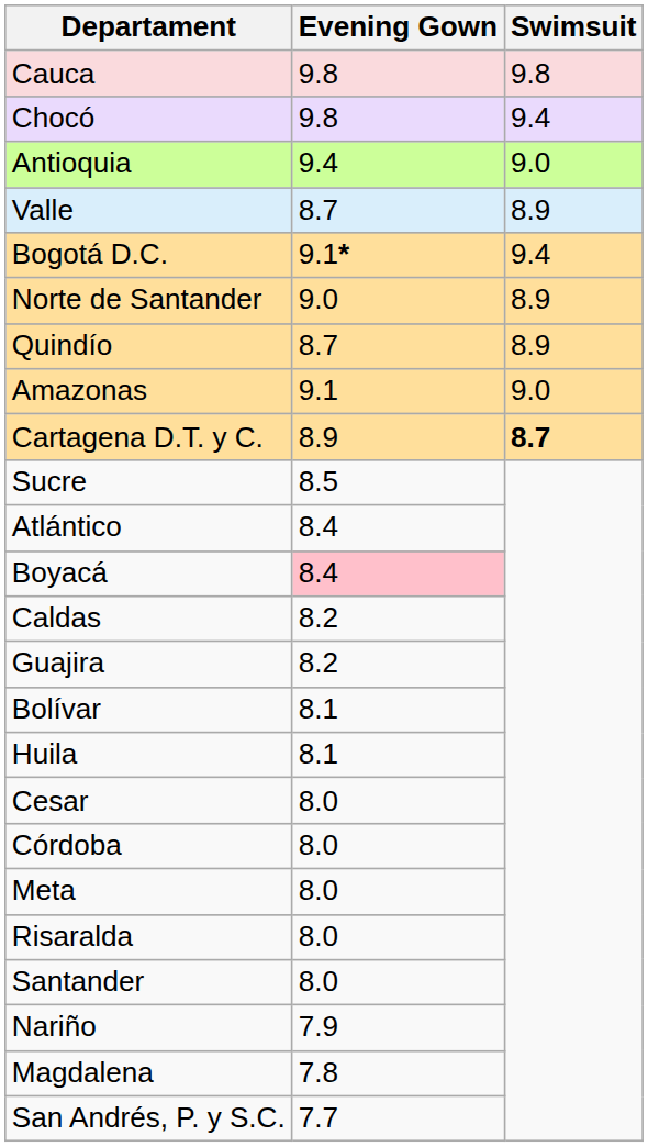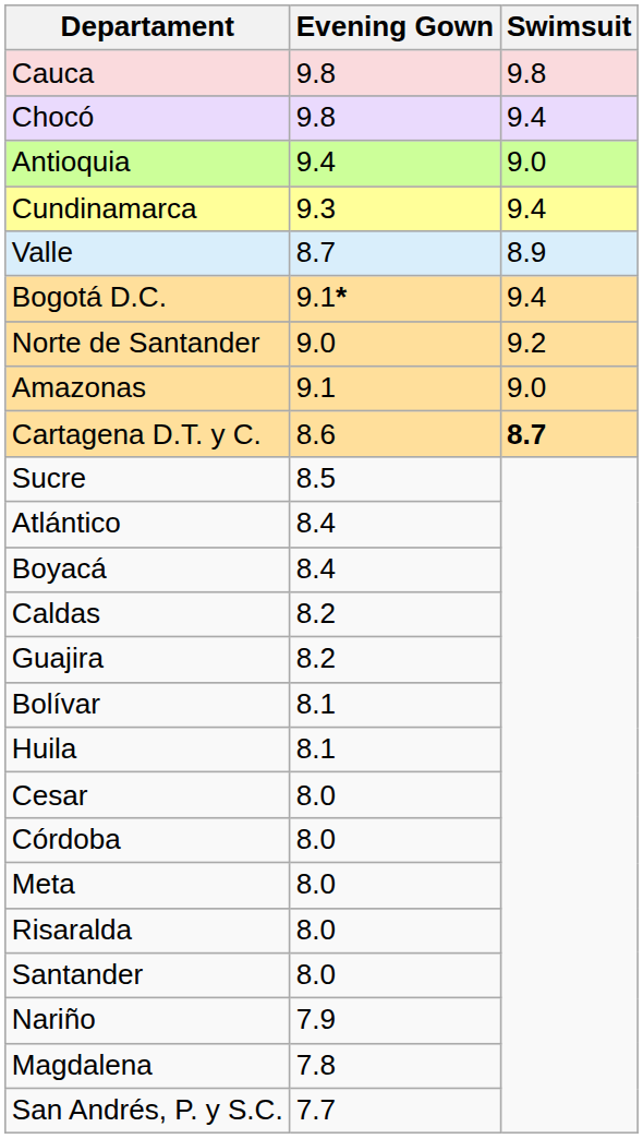+ row: Cundinamarca | 9.3 | 9.4
Norte de Santander | Swimsuit: 8.9 -> 9.2
- row: Quindío | 8.7 | 8.9
Cartagena D.T. y C. | Evening Gown: 8.9 -> 8.6
Boyacá | Evening Gown: pink background -> no background
